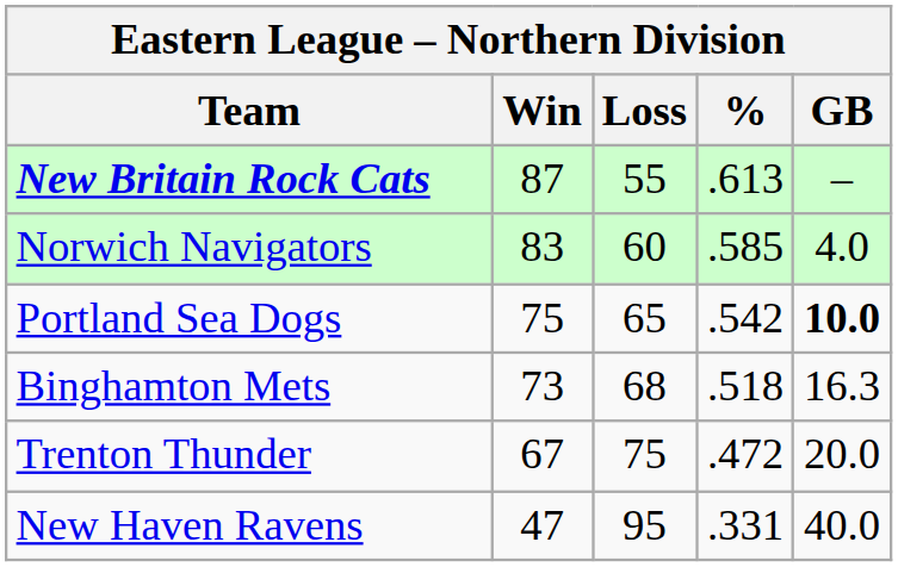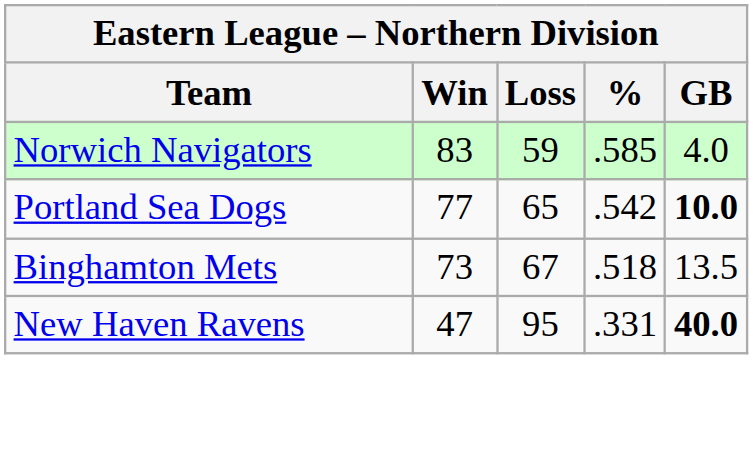- row: New Britain Rock Cats | 87 | 55 | .613 | –
Norwich Navigators | Loss: 60 -> 59
Portland Sea Dogs | Win: 75 -> 77
Binghamton Mets | Loss: 68 -> 67
Binghamton Mets | GB: 16.3 -> 13.5
- row: Trenton Thunder | 67 | 75 | .472 | 20.0
New Haven Ravens | GB: normal -> bold
